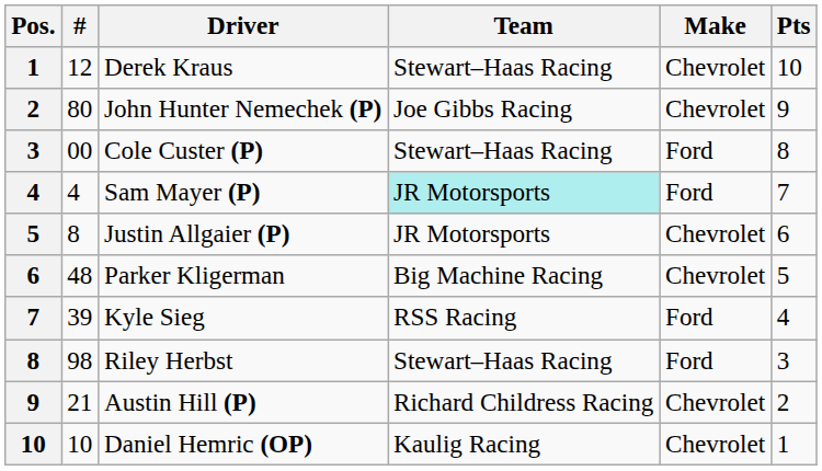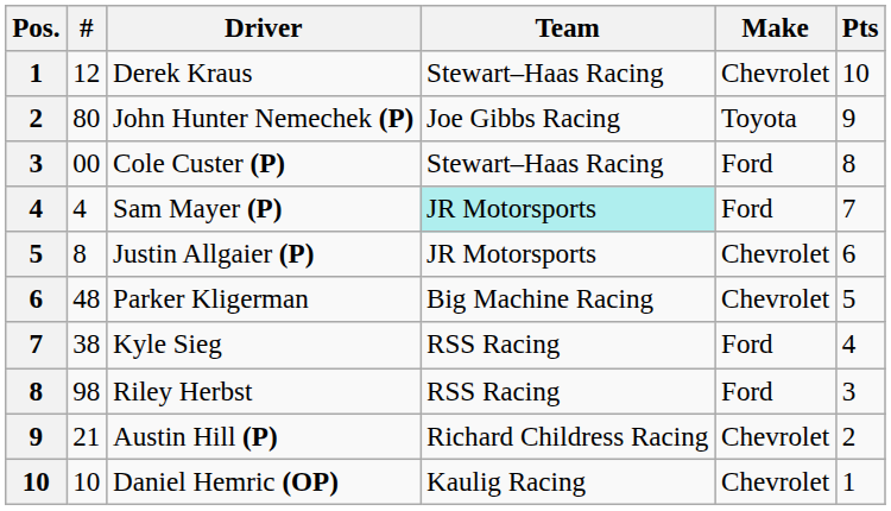John Hunter Nemechek (P) | Make: Chevrolet -> Toyota
Kyle Sieg | #: 39 -> 38
Riley Herbst | Team: Stewart–Haas Racing -> RSS Racing
